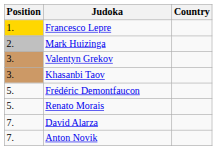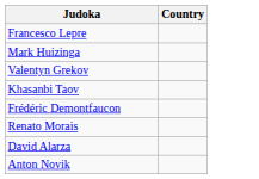- column: Position | 1. | 2. | 3. | 3. | 5. | 5. | 7. | 7.
